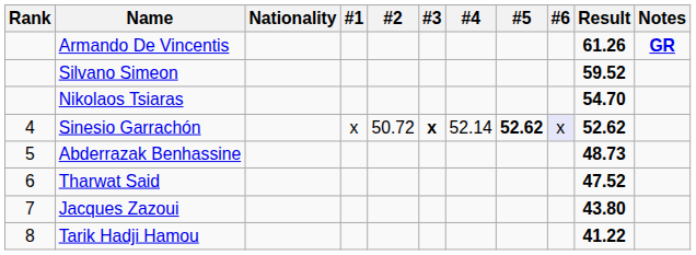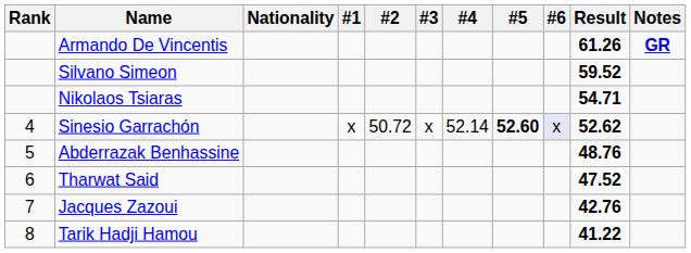Nikolaos Tsiaras | Result: 54.70 -> 54.71
Sinesio Garrachón | #3: bold -> normal
Sinesio Garrachón | #5: 52.62 -> 52.60
Abderrazak Benhassine | Result: 48.73 -> 48.76
Jacques Zazoui | Result: 43.80 -> 42.76
